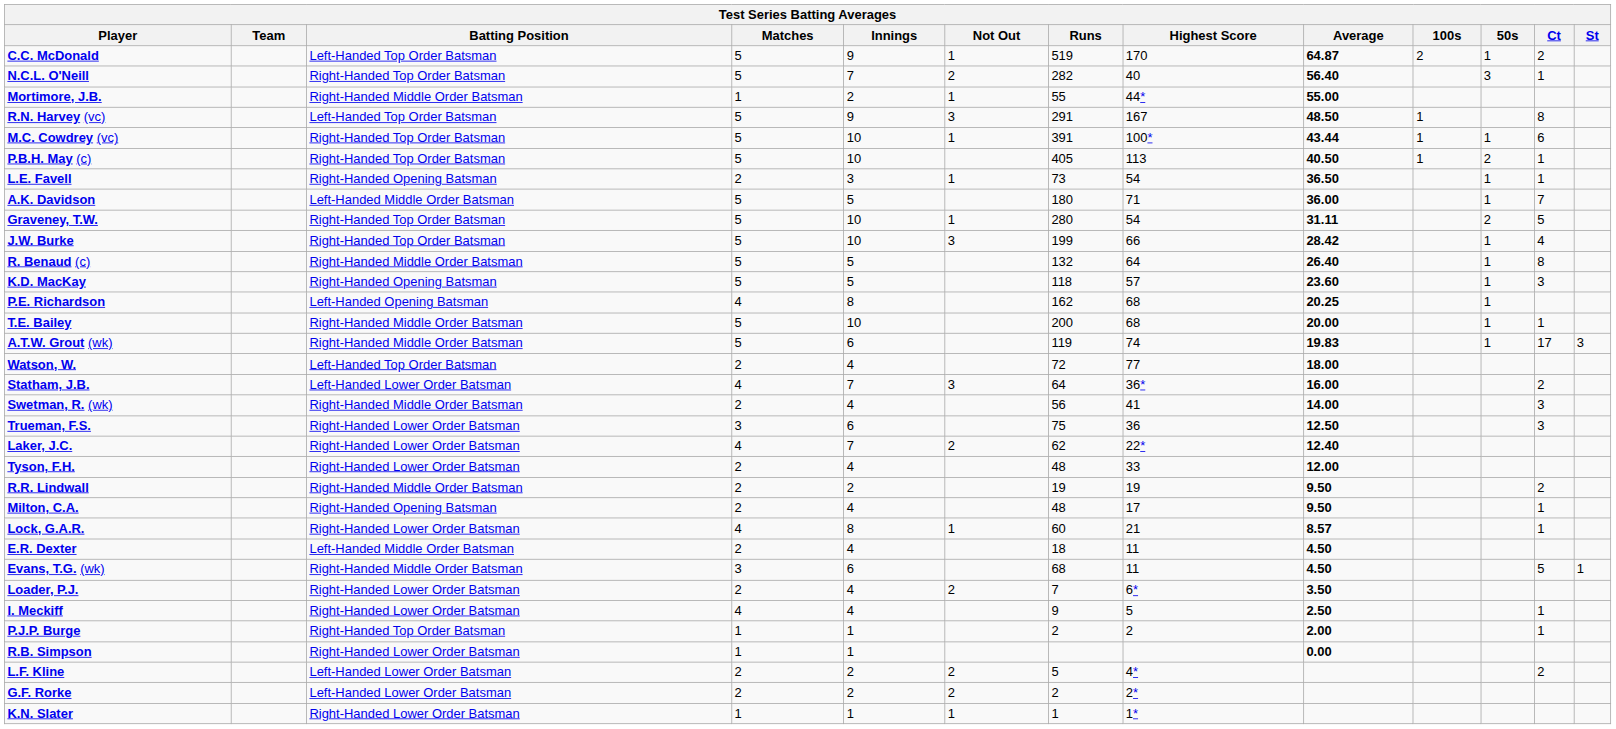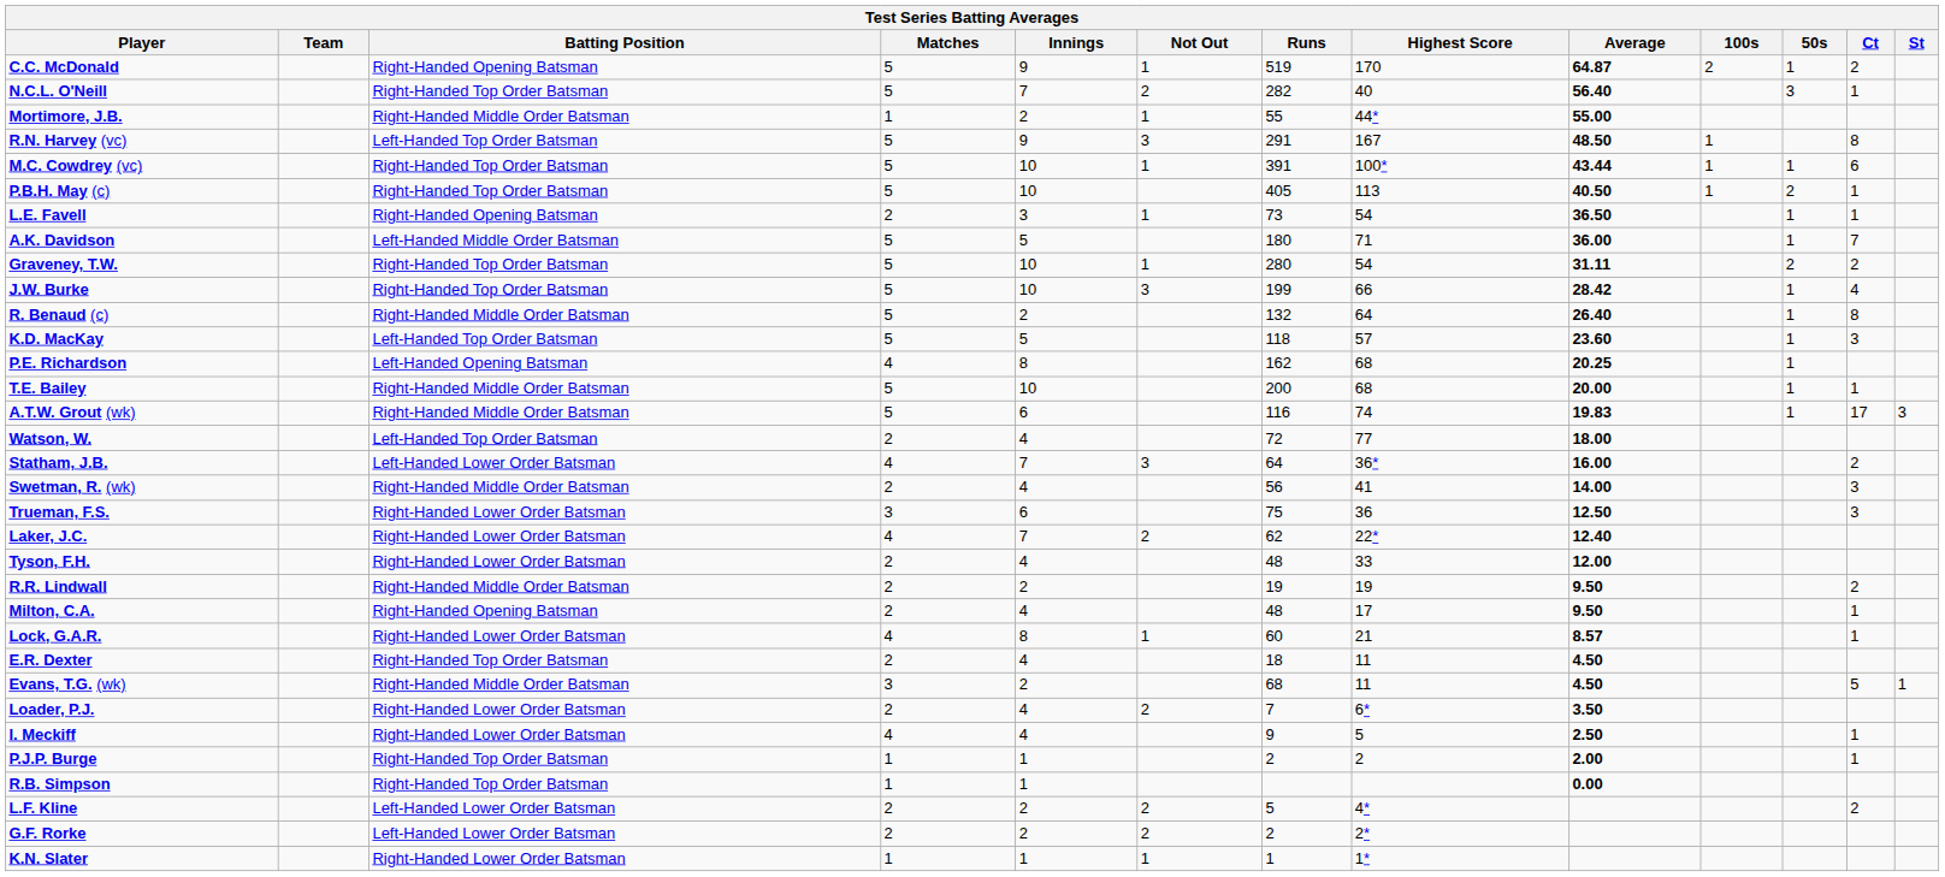C.C. McDonald | Batting Position: Left-Handed Top Order Batsman -> Right-Handed Opening Batsman
Graveney, T.W. | Ct: 5 -> 2
R. Benaud (c) | Innings: 5 -> 2
K.D. MacKay | Batting Position: Right-Handed Opening Batsman -> Left-Handed Top Order Batsman
A.T.W. Grout (wk) | Runs: 119 -> 116
E.R. Dexter | Batting Position: Left-Handed Middle Order Batsman -> Right-Handed Top Order Batsman
Evans, T.G. (wk) | Innings: 6 -> 2
R.B. Simpson | Batting Position: Right-Handed Lower Order Batsman -> Right-Handed Top Order Batsman
